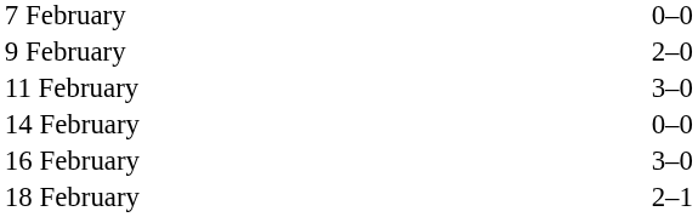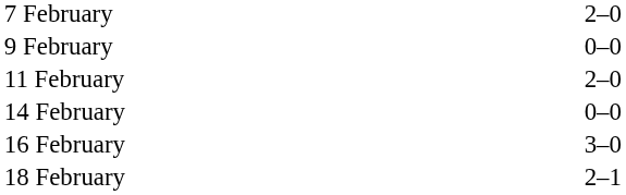7 February | column 3: 0–0 -> 2–0
9 February | column 3: 2–0 -> 0–0
11 February | column 3: 3–0 -> 2–0
